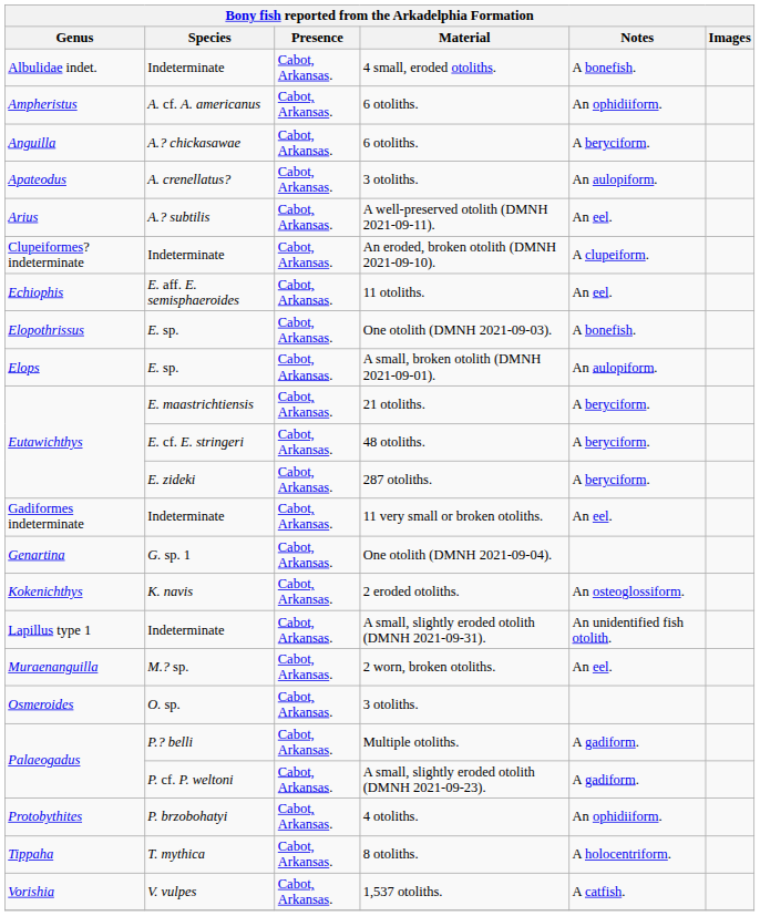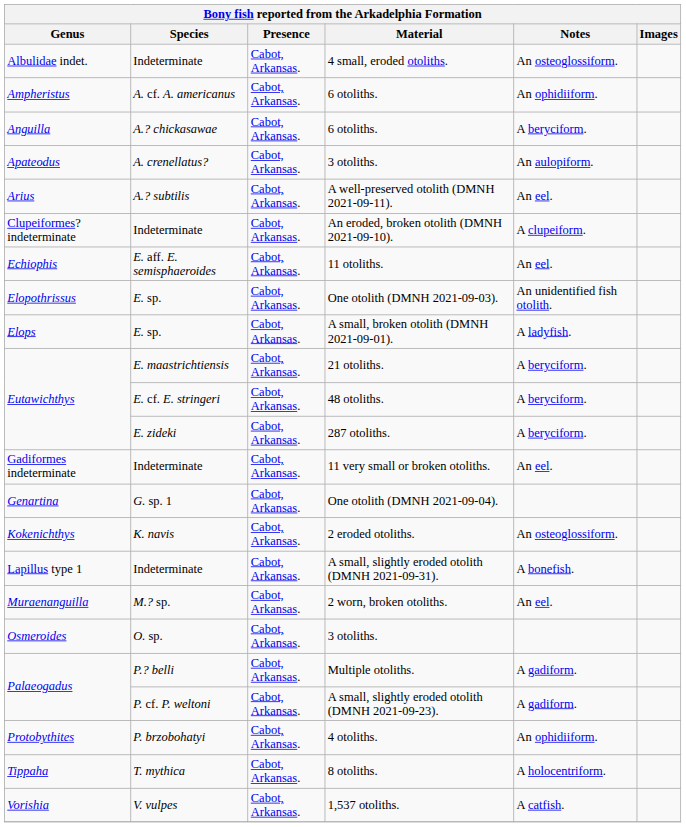4 small, eroded otoliths. | Notes: A bonefish. -> An osteoglossiform.
One otolith (DMNH 2021-09-03). | Notes: A bonefish. -> An unidentified fish otolith.
A small, broken otolith (DMNH 2021-09-01). | Notes: An aulopiform. -> A ladyfish.
A small, slightly eroded otolith (DMNH 2021-09-31). | Notes: An unidentified fish otolith. -> A bonefish.
